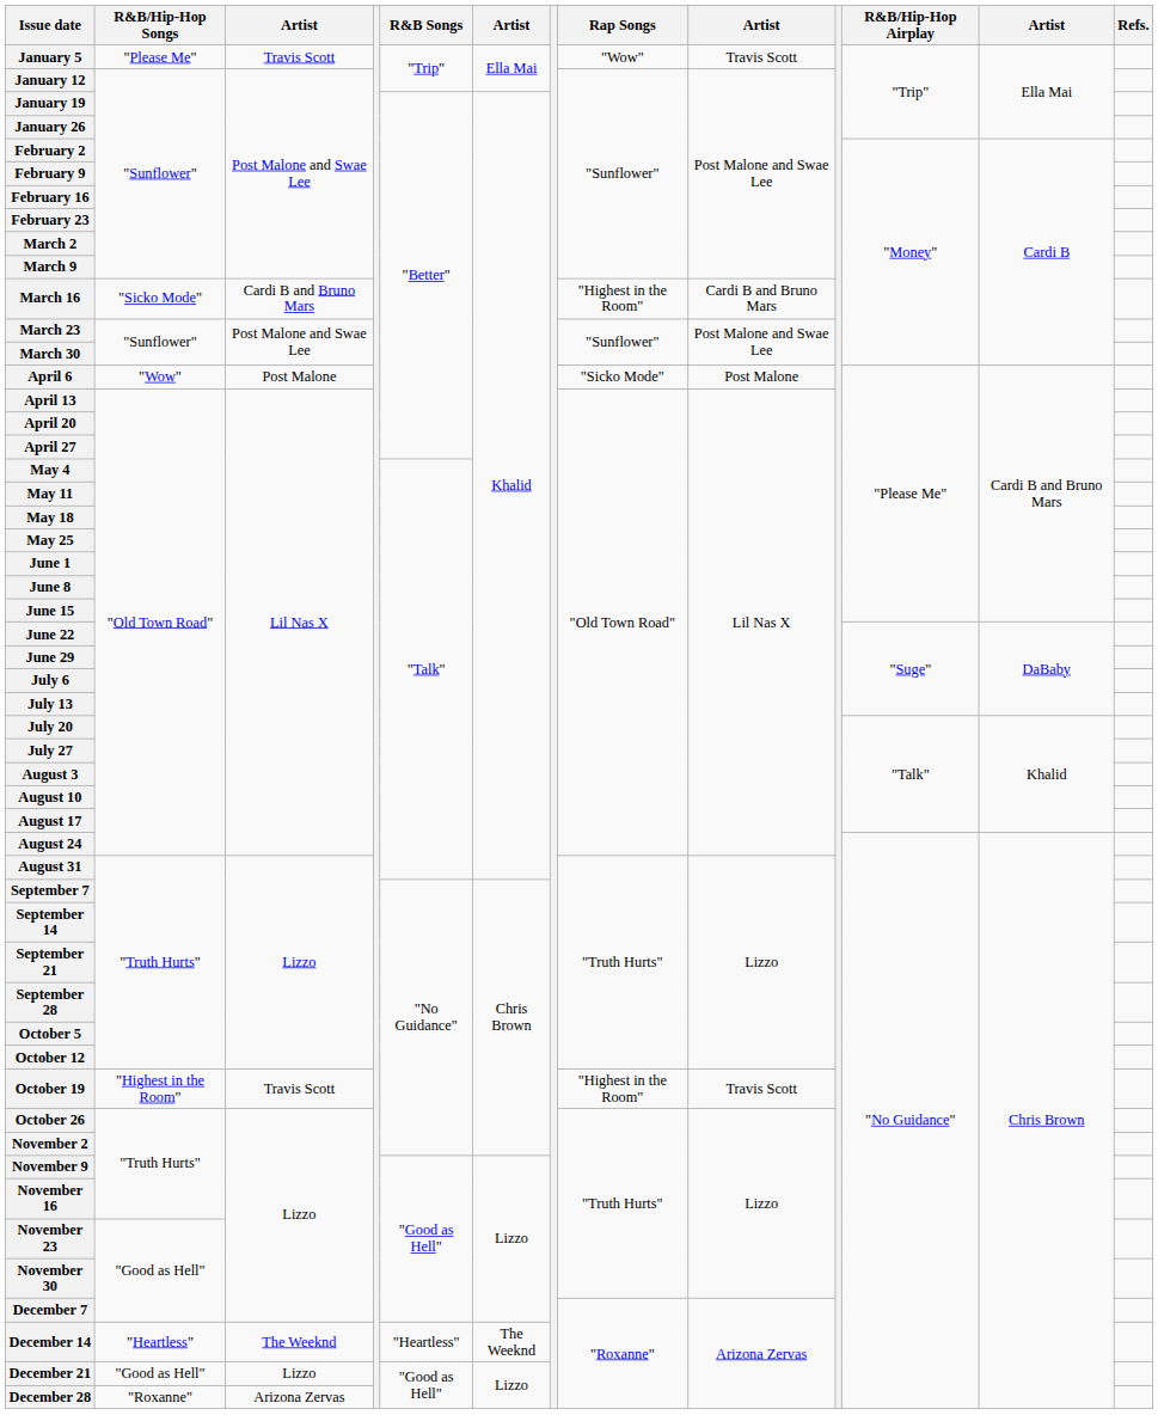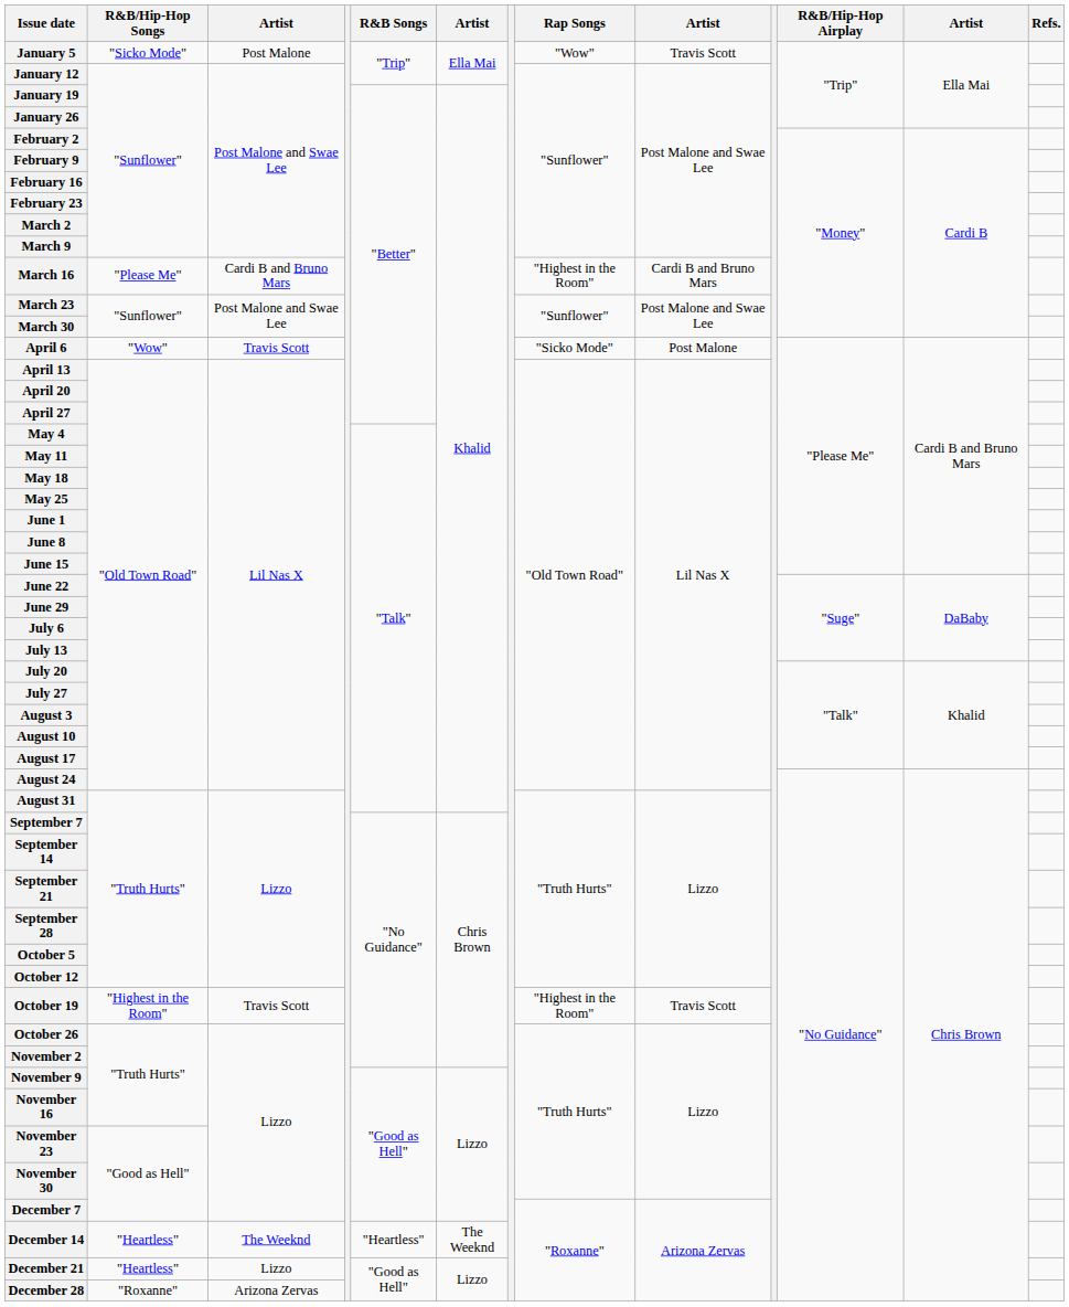January 5 | R&B/Hip-Hop Songs: "Please Me" -> "Sicko Mode"
January 5 | column 3: Travis Scott -> Post Malone
March 16 | R&B/Hip-Hop Songs: "Sicko Mode" -> "Please Me"
April 6 | column 3: Post Malone -> Travis Scott
December 21 | R&B/Hip-Hop Songs: "Good as Hell" -> "Heartless"
